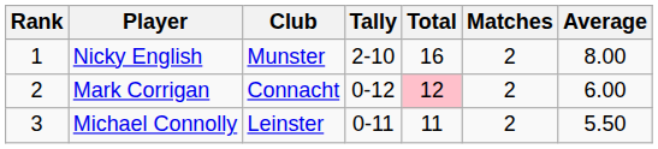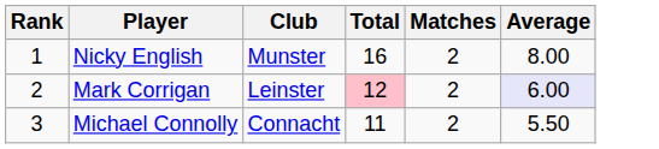- column: Tally | 2-10 | 0-12 | 0-11
Mark Corrigan | Club: Connacht -> Leinster
Mark Corrigan | Average: no background -> lavender background
Michael Connolly | Club: Leinster -> Connacht
